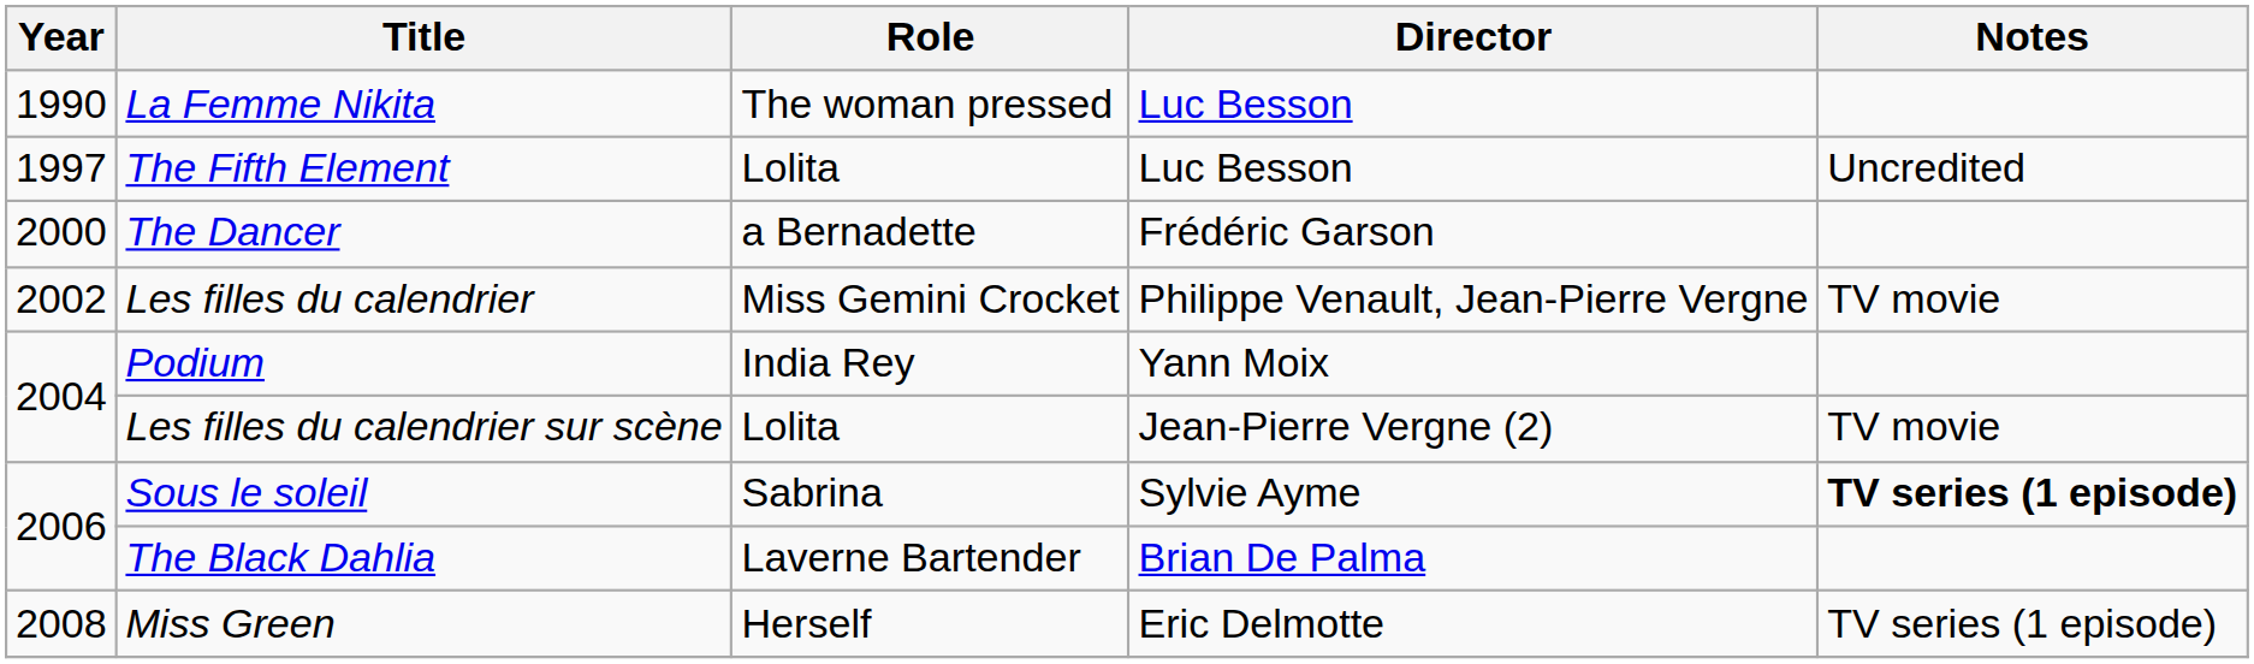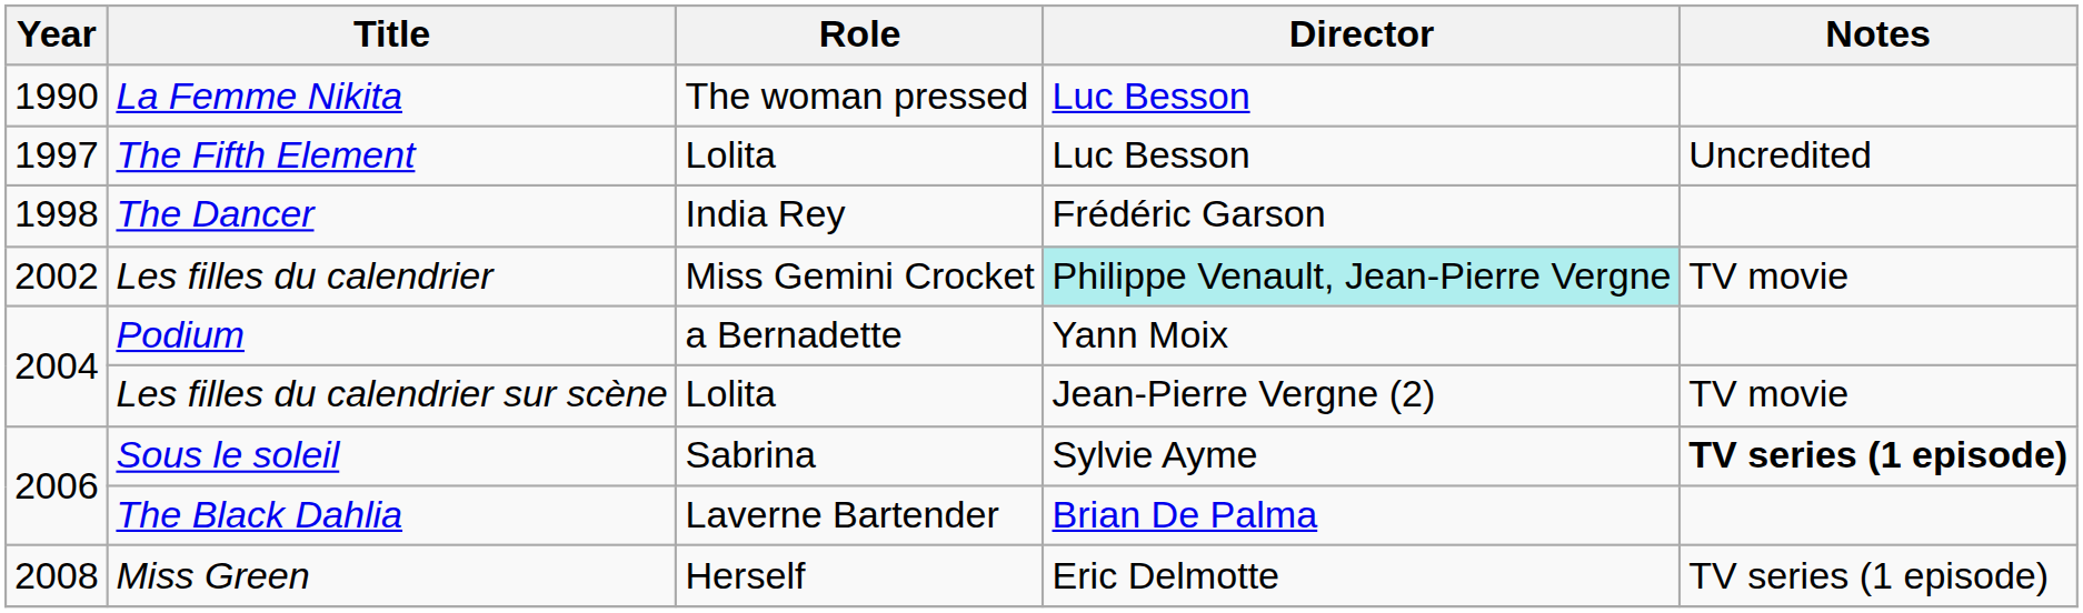The Dancer | Year: 2000 -> 1998
The Dancer | Role: a Bernadette -> India Rey
Les filles du calendrier | Director: no background -> paleturquoise background
Podium | Role: India Rey -> a Bernadette
